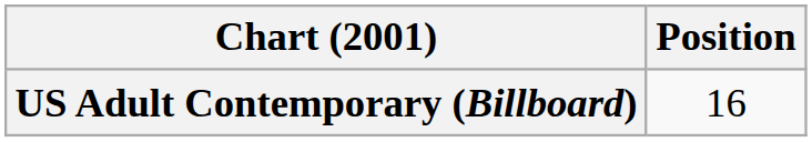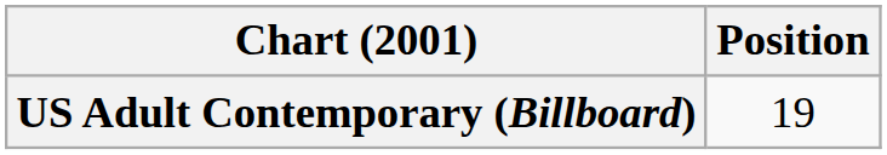US Adult Contemporary (Billboard) | Position: 16 -> 19
